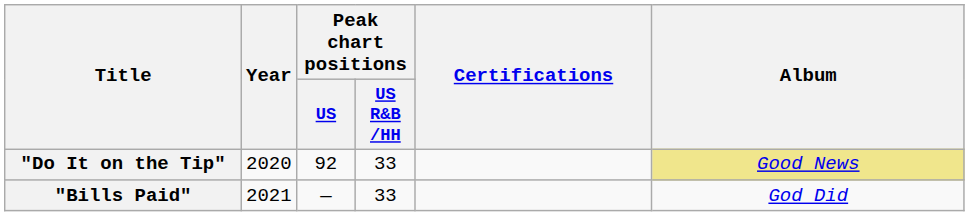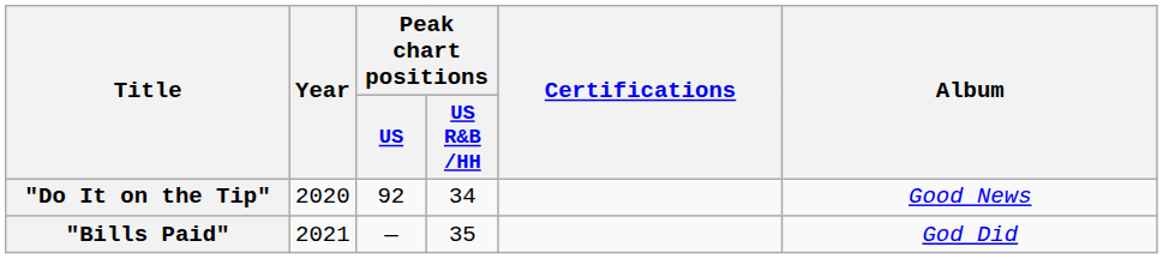"Do It on the Tip" | Peak chart positions / US R&B /HH: 33 -> 34
"Do It on the Tip" | Album: khaki background -> no background
"Bills Paid" | Peak chart positions / US R&B /HH: 33 -> 35
